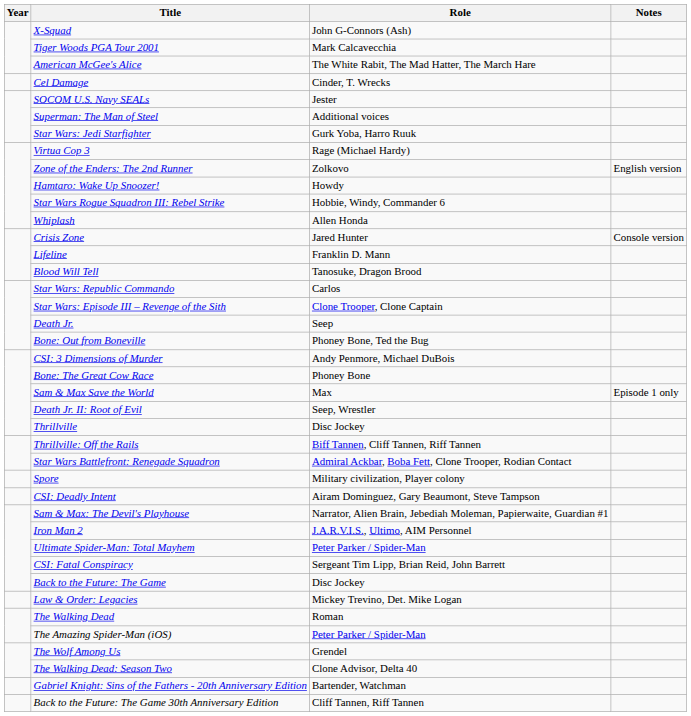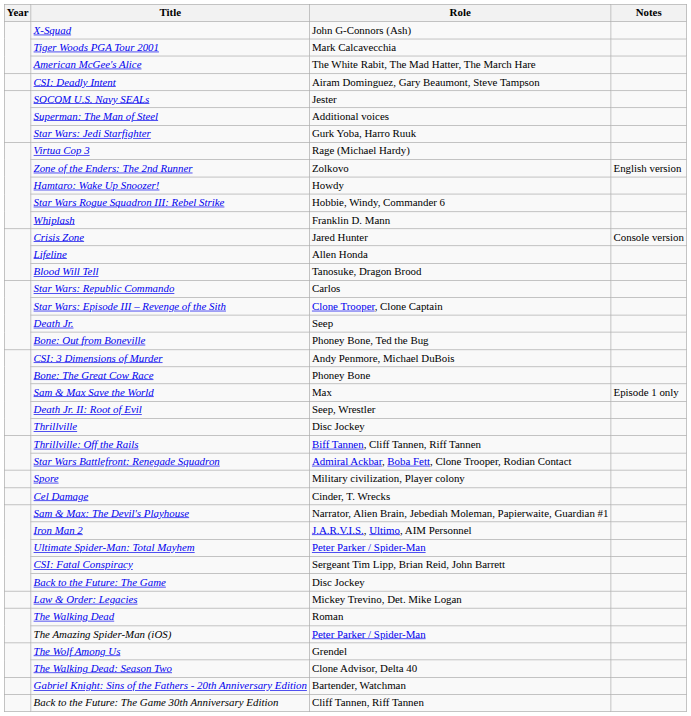rows swapped: Cel Damage <-> CSI: Deadly Intent
Whiplash | Role: Allen Honda -> Franklin D. Mann
Lifeline | Role: Franklin D. Mann -> Allen Honda
